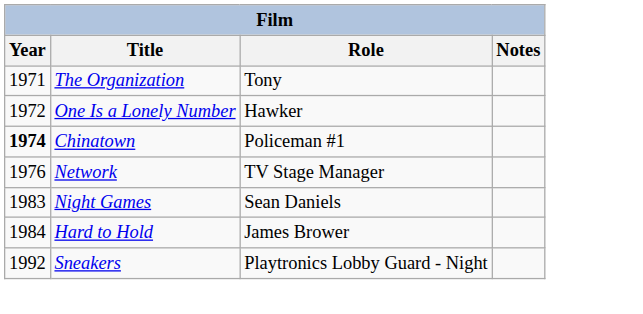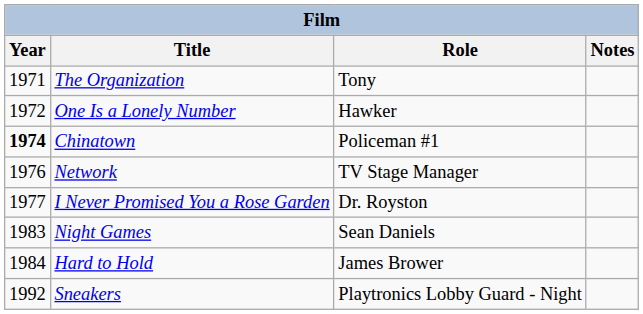+ row: 1977 | I Never Promised You a Rose Garden | Dr. Royston
